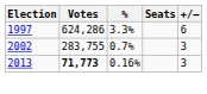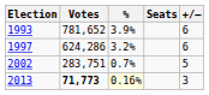+ row: 1993 | 781,652 | 3.9% | 6
1997 | %: 3.3% -> 3.2%
2002 | Votes: 283,755 -> 283,751
2002 | +/–: 3 -> 5
2013 | %: no background -> lightyellow background
